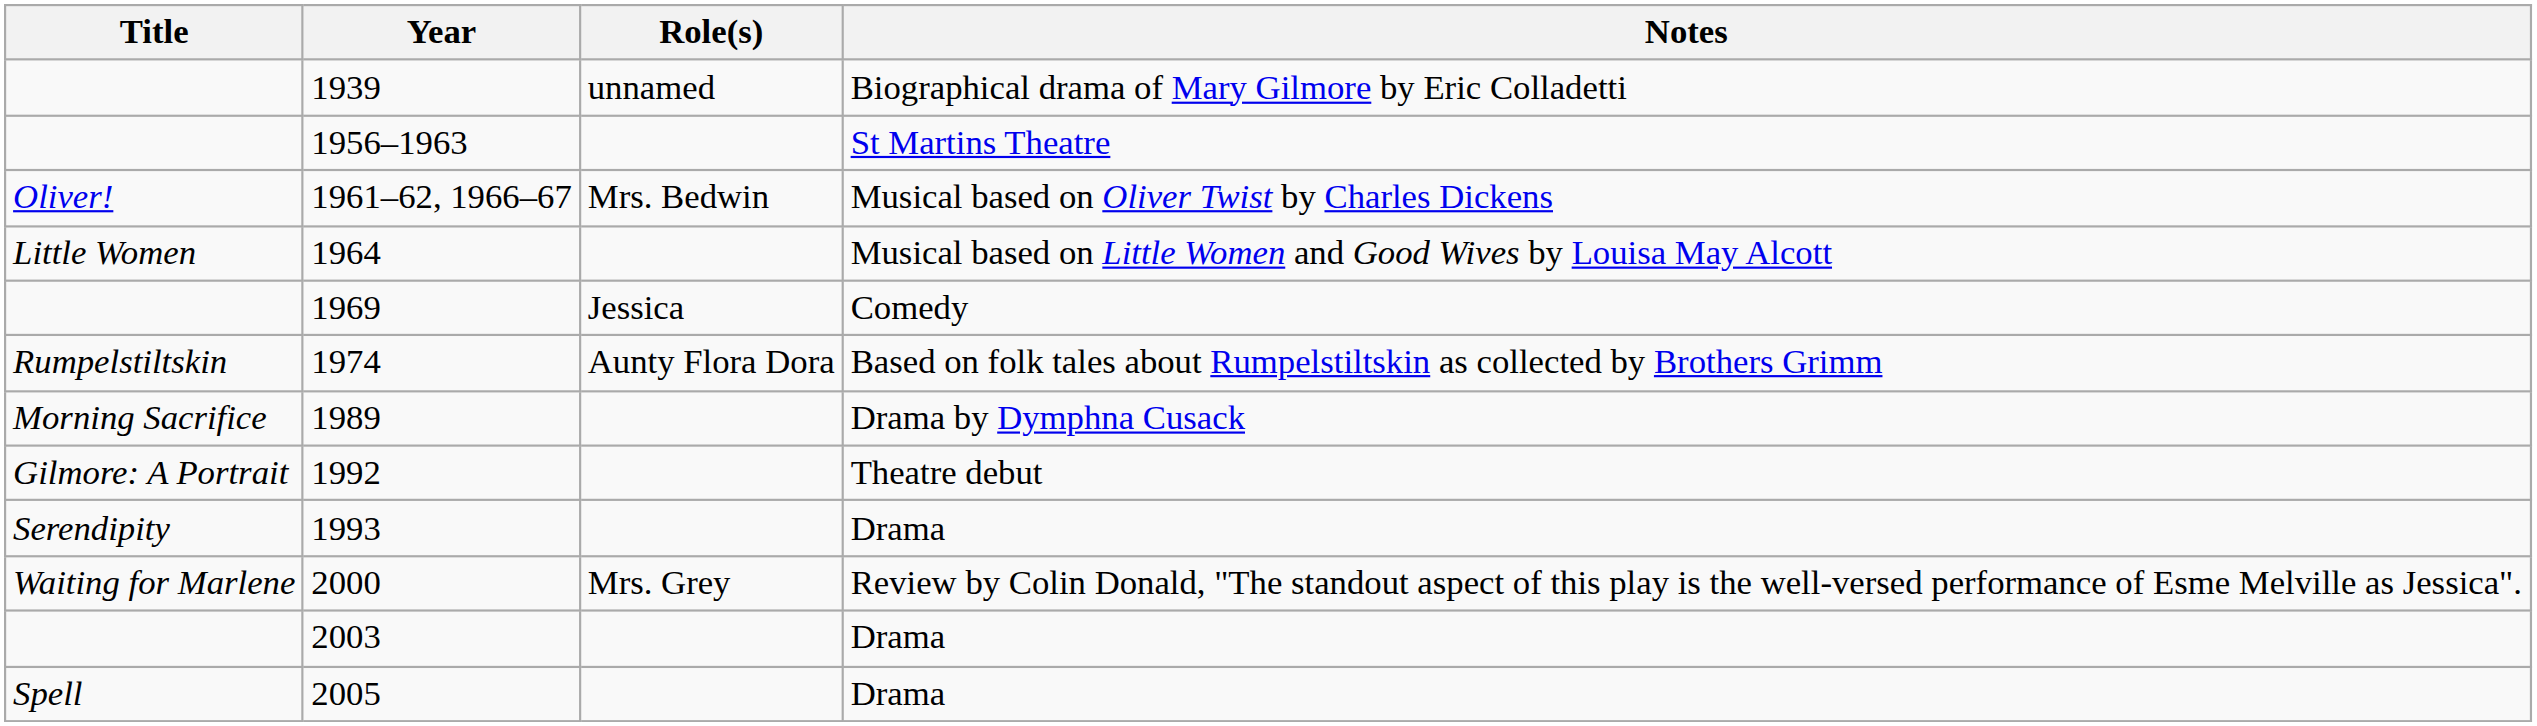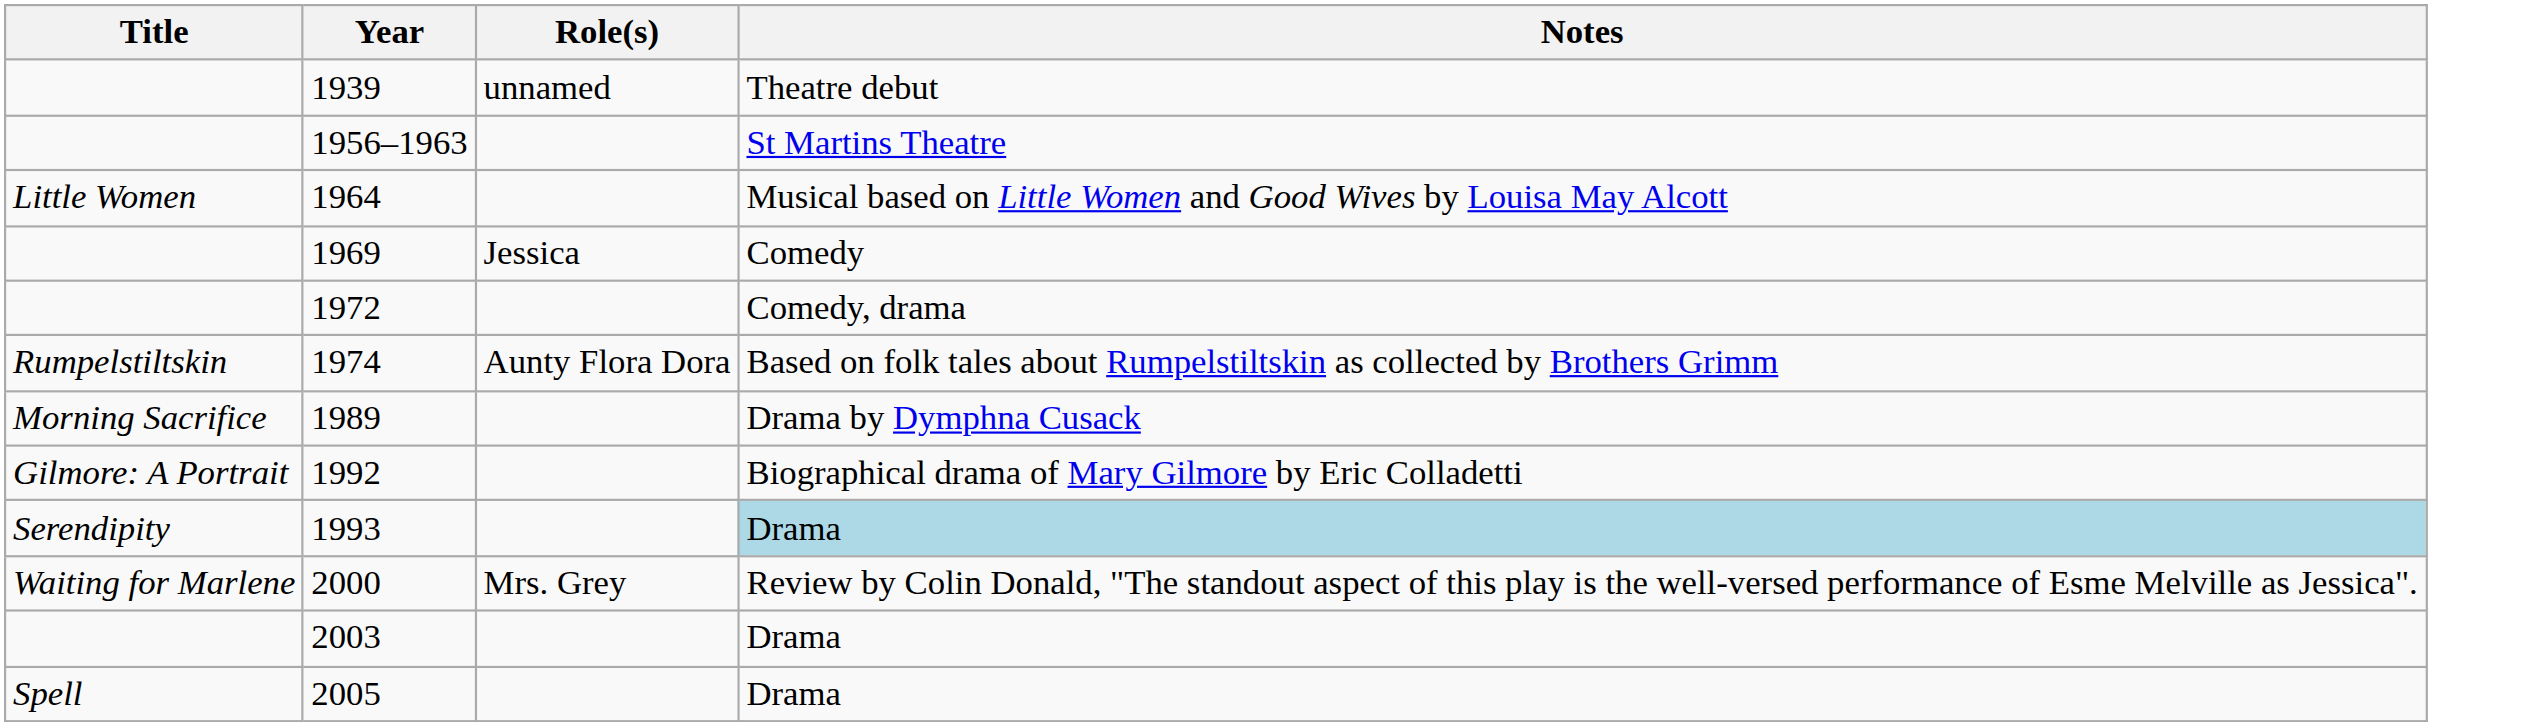1939 | Notes: Biographical drama of Mary Gilmore by Eric Colladetti -> Theatre debut
- row: Oliver! | 1961–62, 1966–67 | Mrs. Bedwin | Musical based on Oliver Twist by Charles Dickens
+ row: 1972 | Comedy, drama
1992 | Notes: Theatre debut -> Biographical drama of Mary Gilmore by Eric Colladetti
1993 | Notes: no background -> lightblue background
